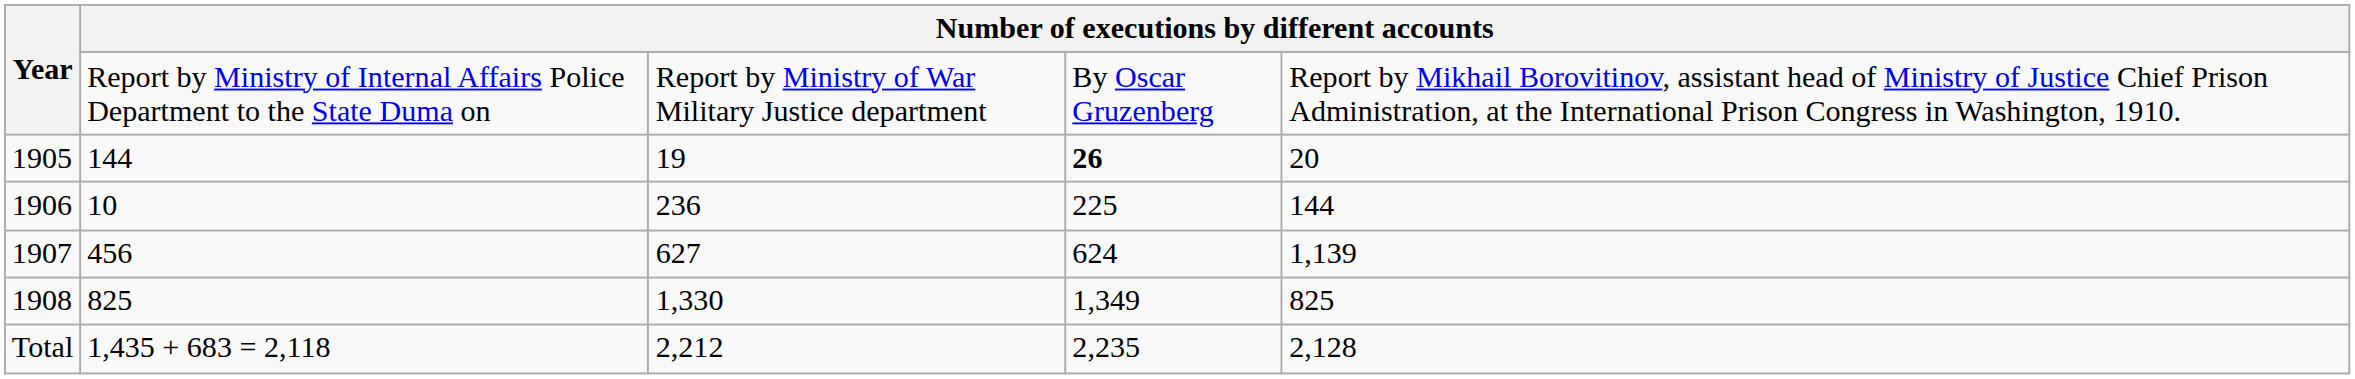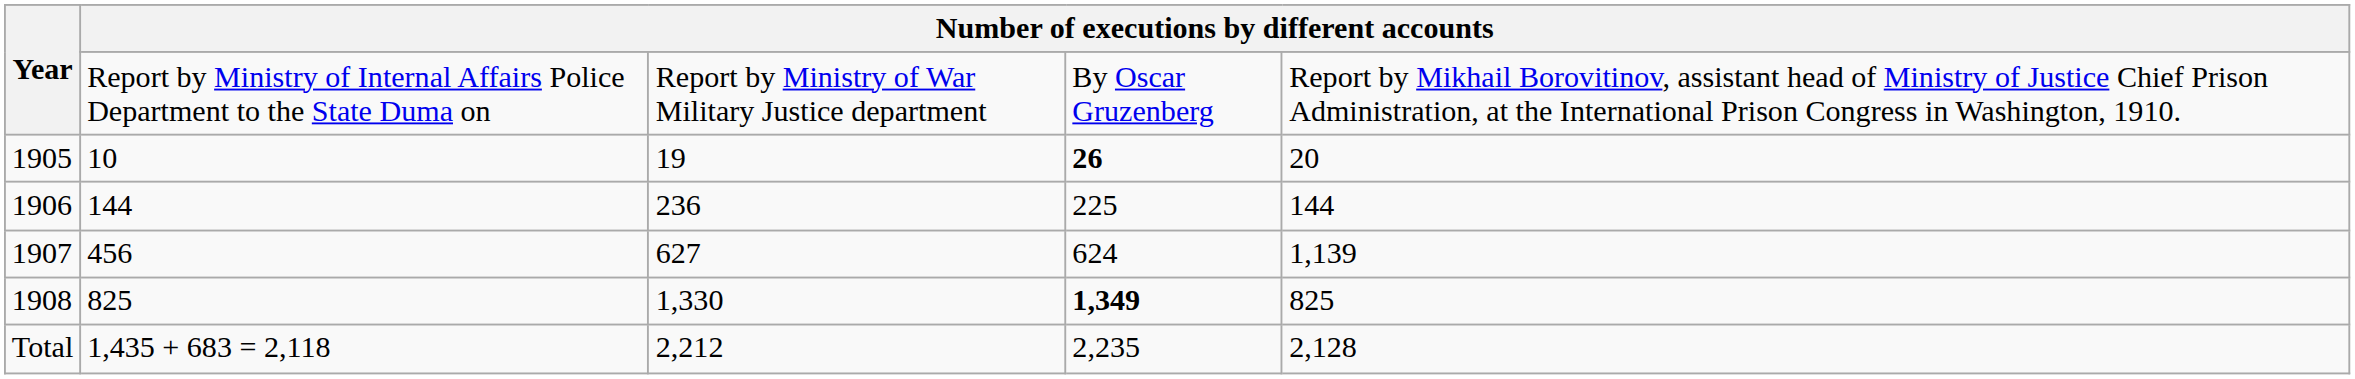1905 | column 2: 144 -> 10
1906 | column 2: 10 -> 144
1908 | column 4: normal -> bold
